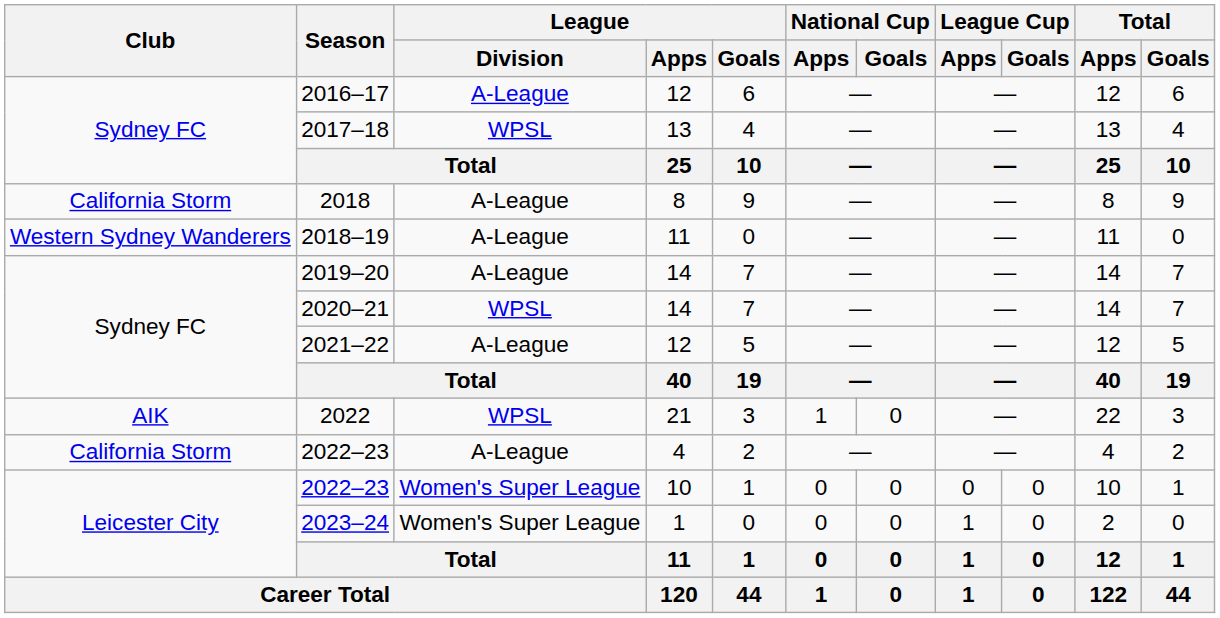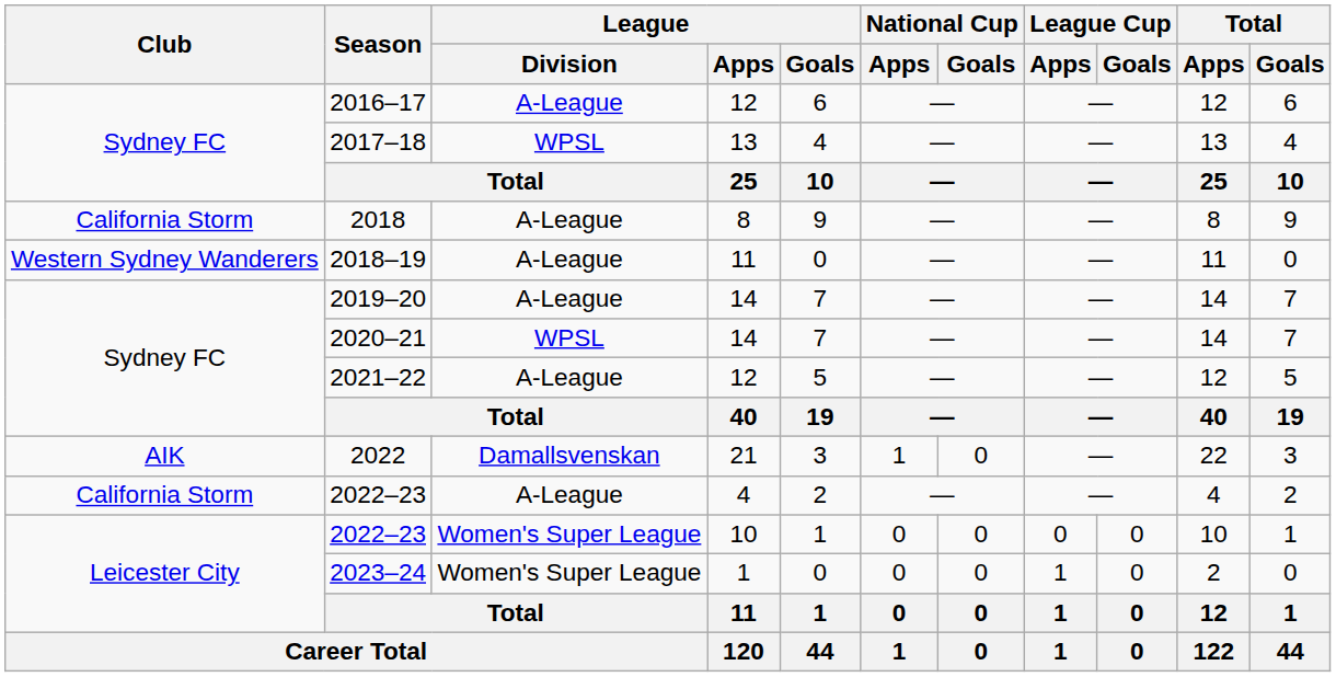2022 | League / Division: WPSL -> Damallsvenskan
